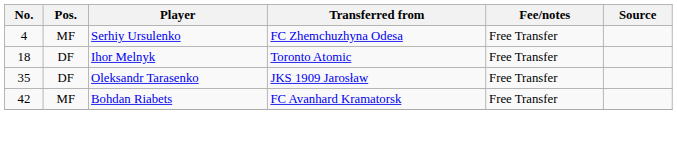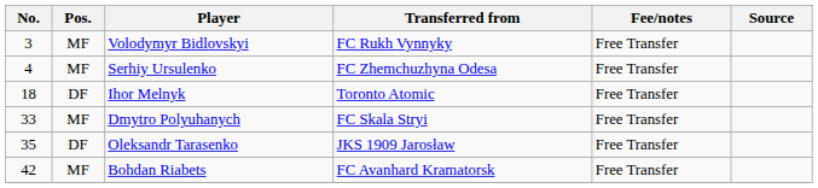+ row: 3 | MF | Volodymyr Bidlovskyi | FC Rukh Vynnyky | Free Transfer
+ row: 33 | MF | Dmytro Polyuhanych | FC Skala Stryi | Free Transfer
